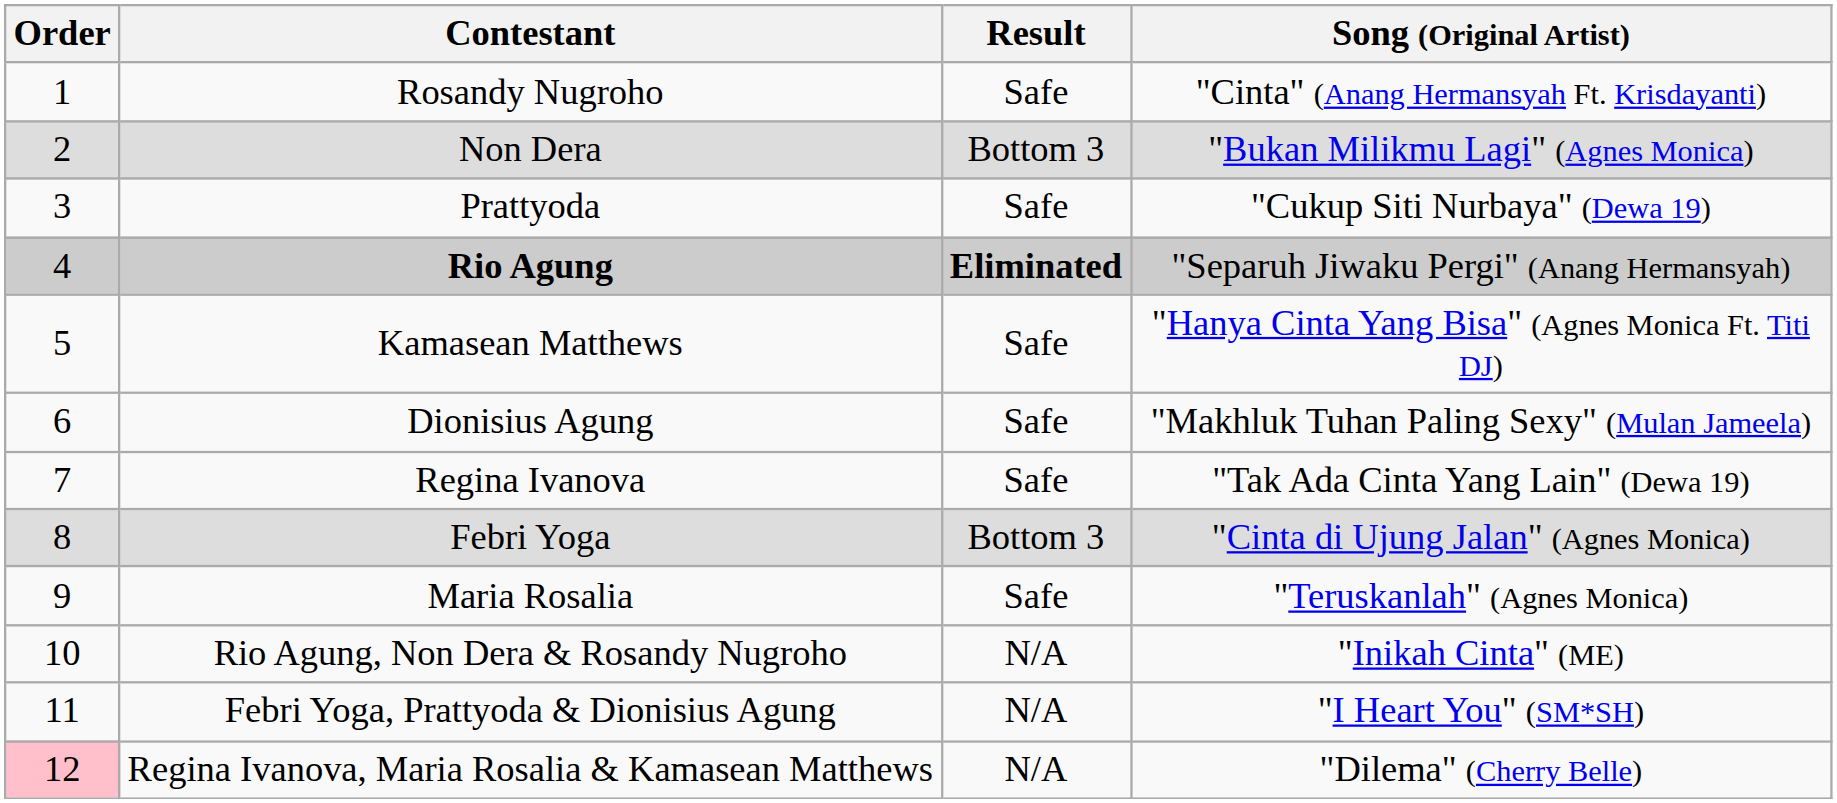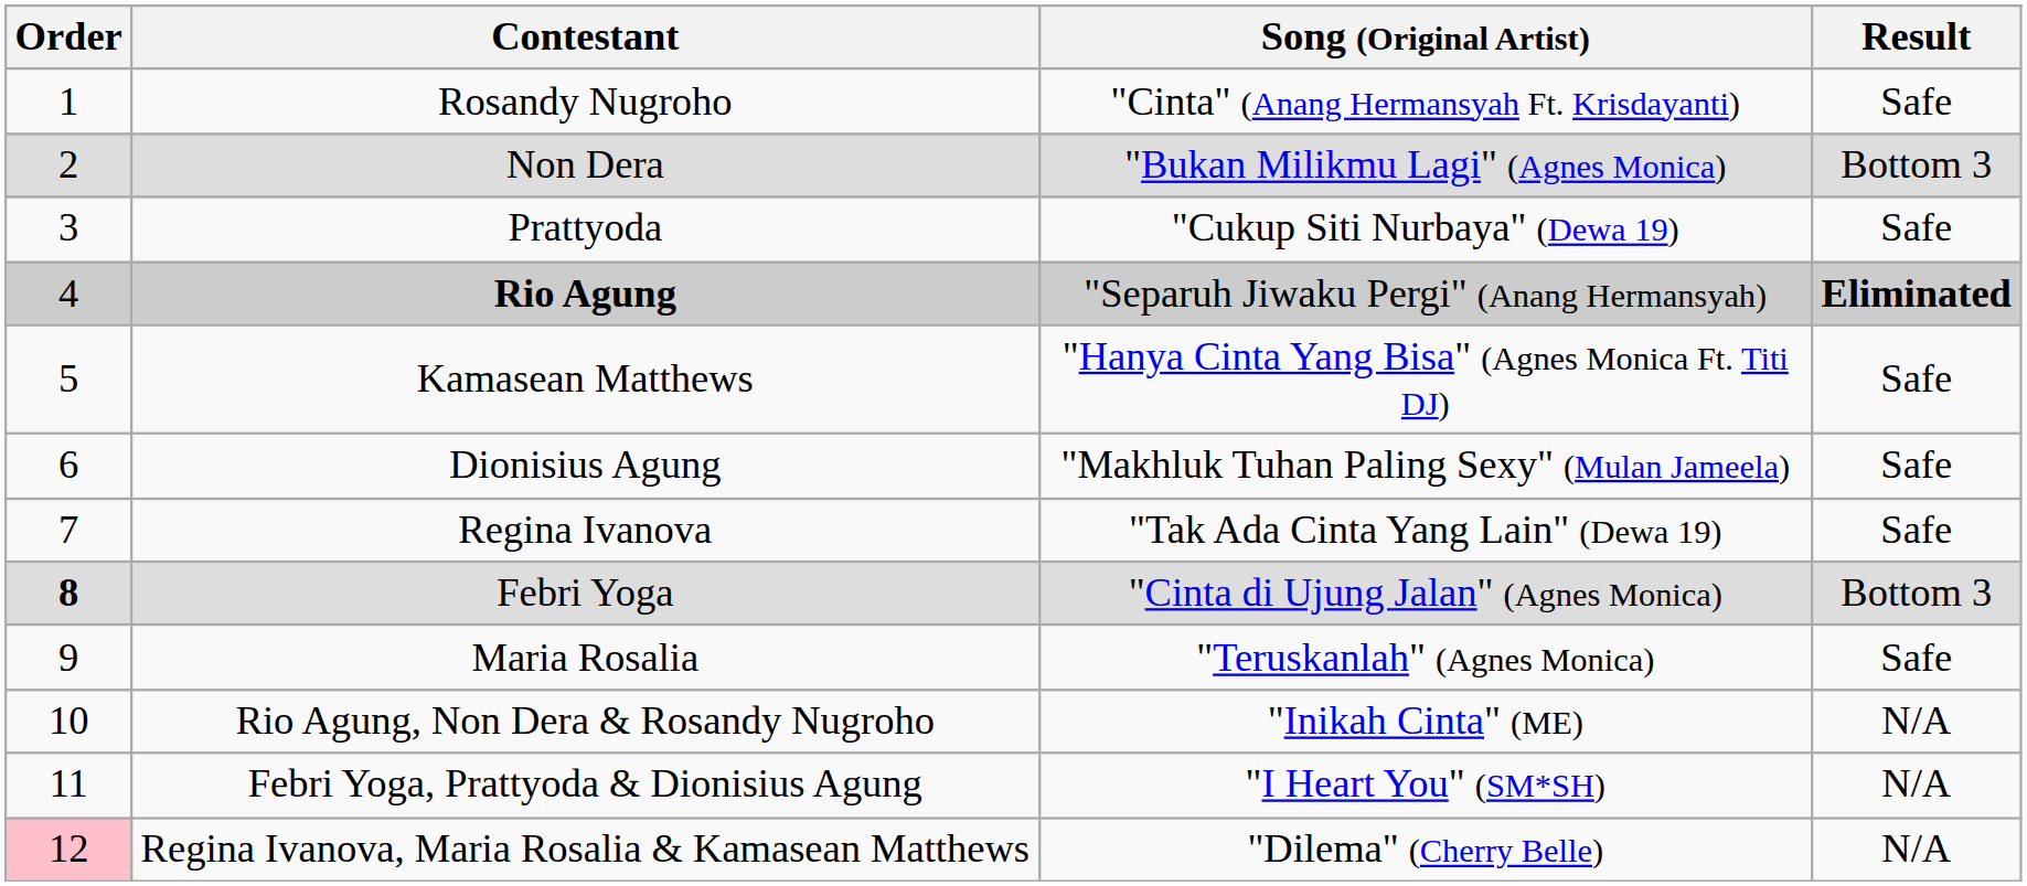columns swapped: Song (Original Artist) <-> Result
Febri Yoga | Order: normal -> bold
